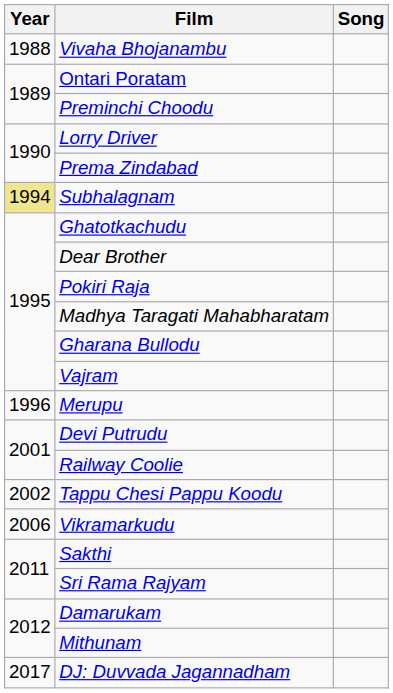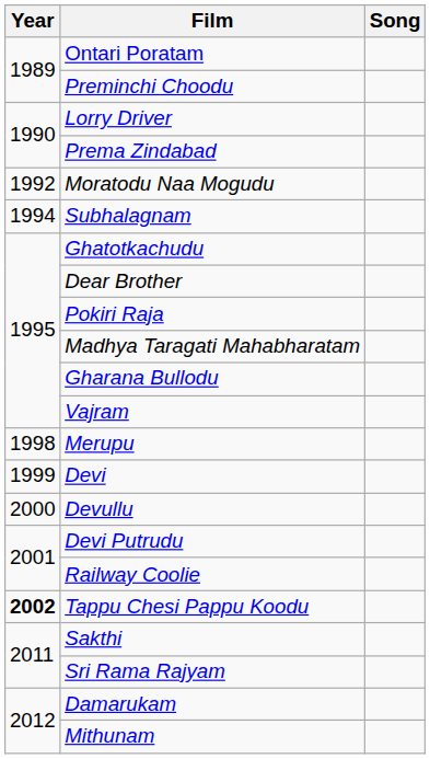- row: 1988 | Vivaha Bhojanambu
+ row: 1992 | Moratodu Naa Mogudu
Subhalagnam | Year: khaki background -> no background
Merupu | Year: 1996 -> 1998
+ row: 1999 | Devi
+ row: 2000 | Devullu
Tappu Chesi Pappu Koodu | Year: normal -> bold
- row: 2006 | Vikramarkudu
- row: 2017 | DJ: Duvvada Jagannadham
